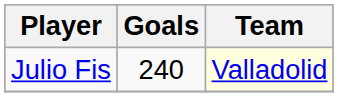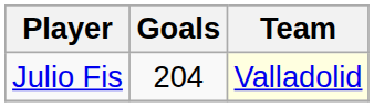Julio Fis | Goals: 240 -> 204
